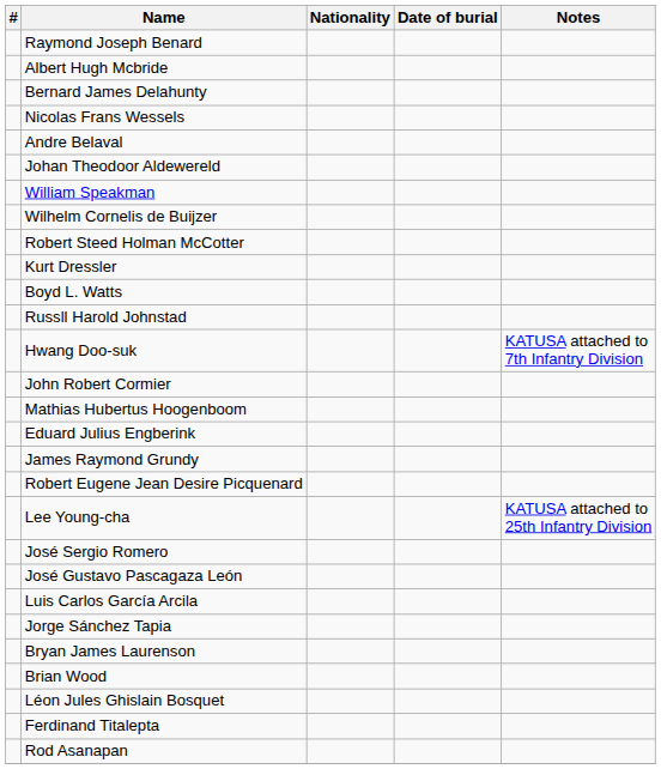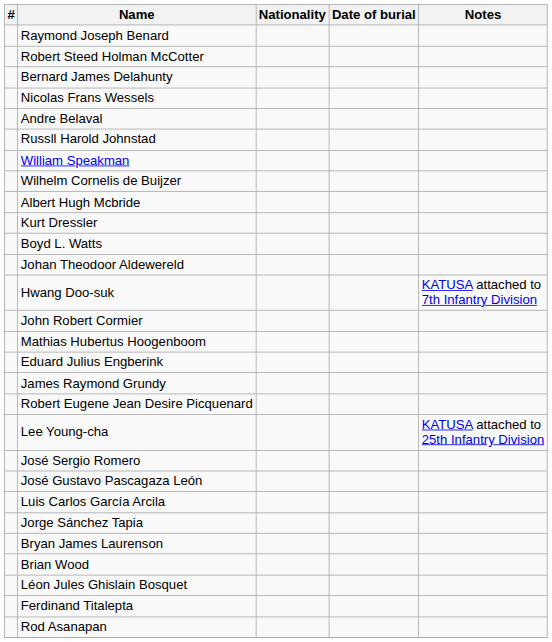rows swapped: Robert Steed Holman McCotter <-> Albert Hugh Mcbride
rows swapped: Johan Theodoor Aldewereld <-> Russll Harold Johnstad
